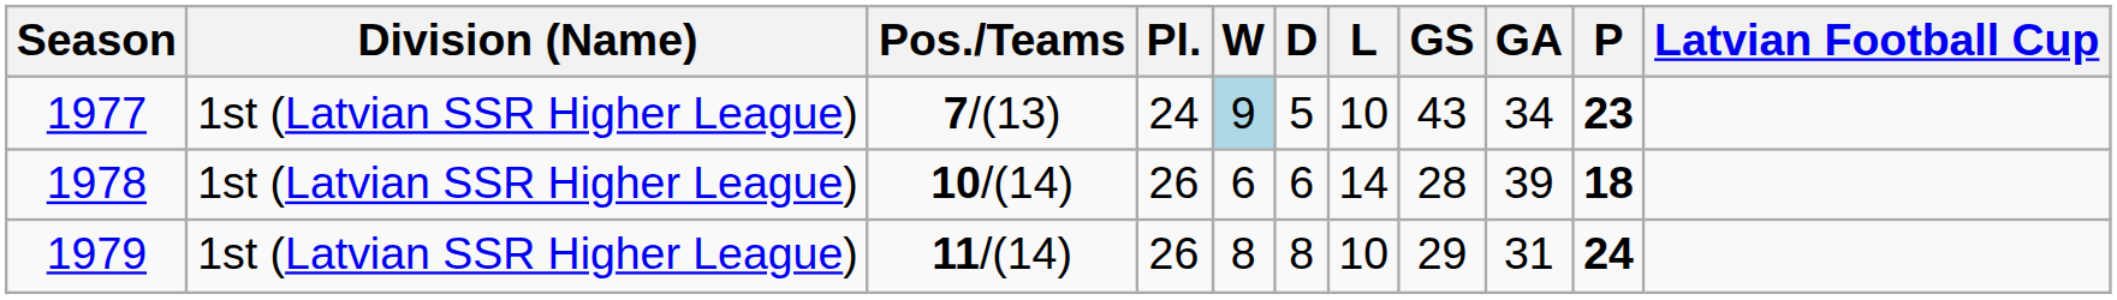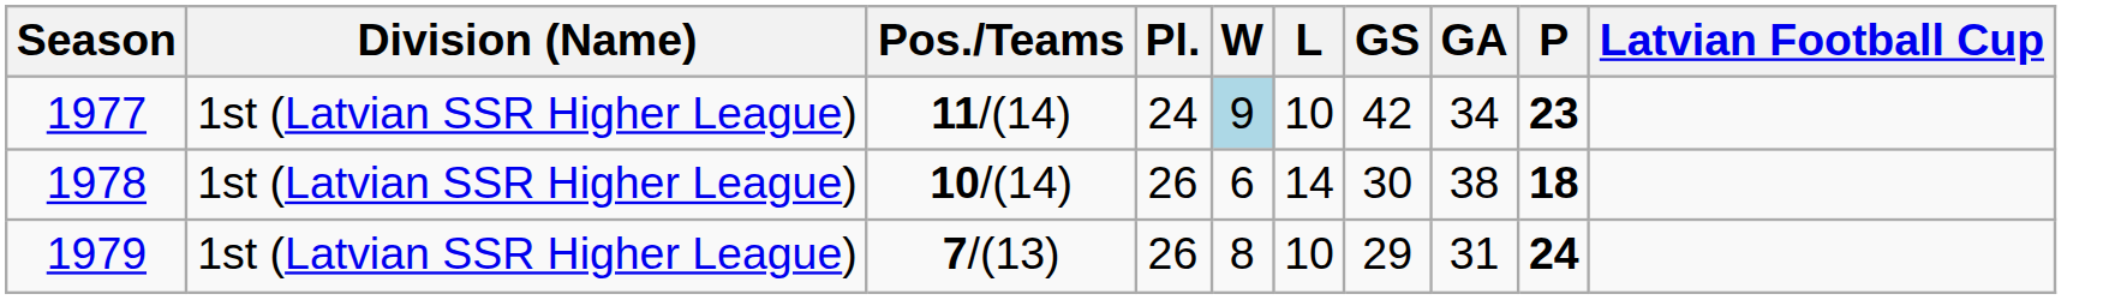- column: D | 5 | 6 | 8
1977 | Pos./Teams: 7/(13) -> 11/(14)
1977 | GS: 43 -> 42
1978 | GS: 28 -> 30
1978 | GA: 39 -> 38
1979 | Pos./Teams: 11/(14) -> 7/(13)
